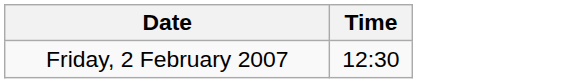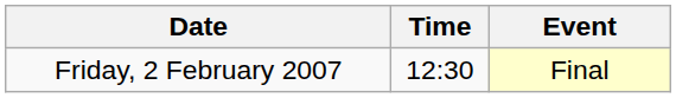+ column: Event | Final
